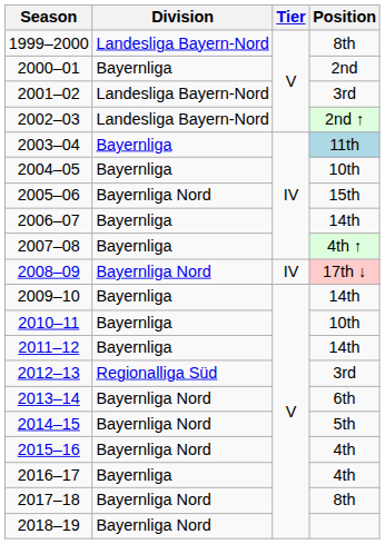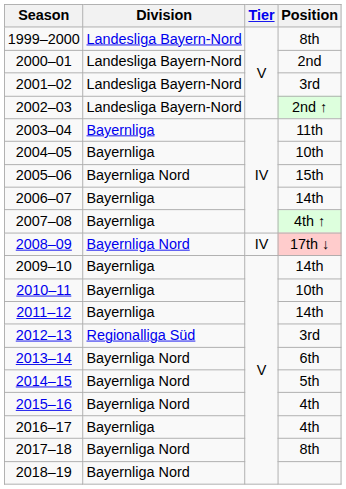2000–01 | Division: Bayernliga -> Landesliga Bayern-Nord
2003–04 | Position: lightblue background -> no background
